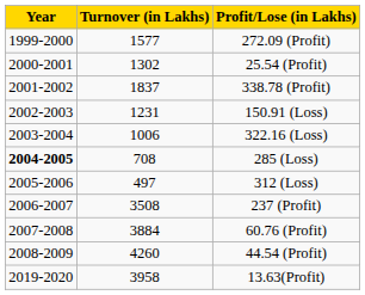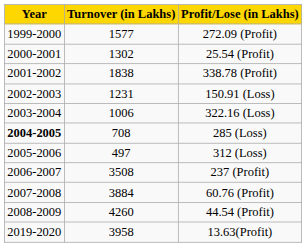338.78 (Profit) | Turnover (in Lakhs): 1837 -> 1838
